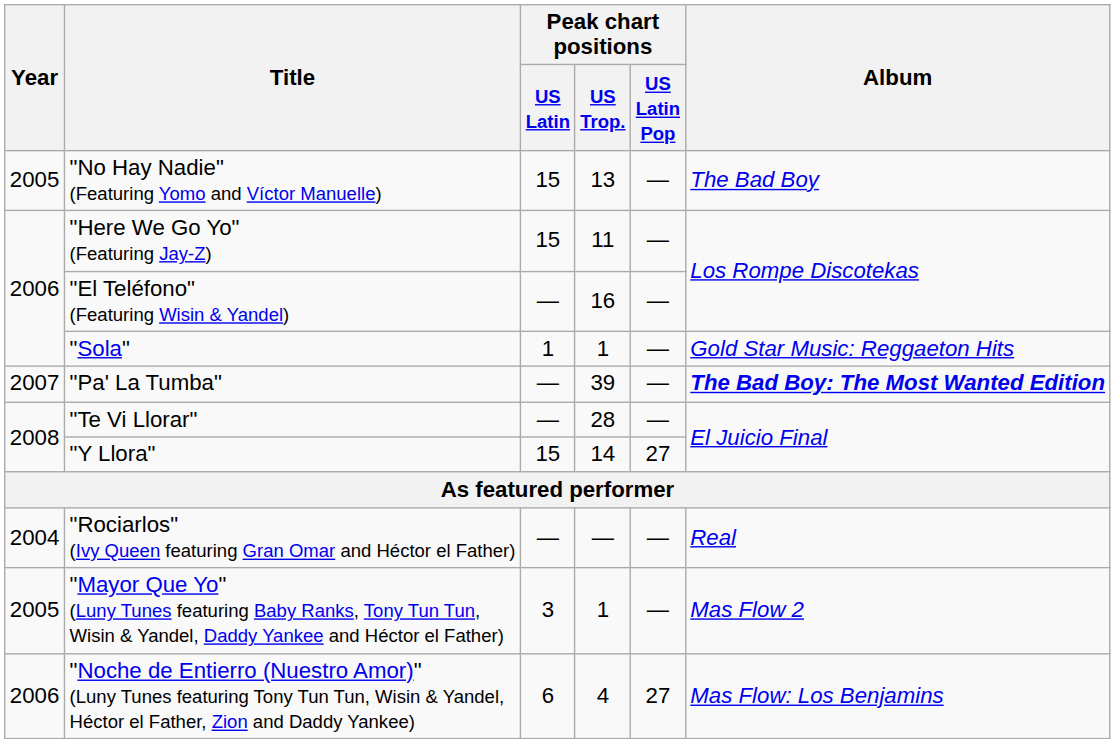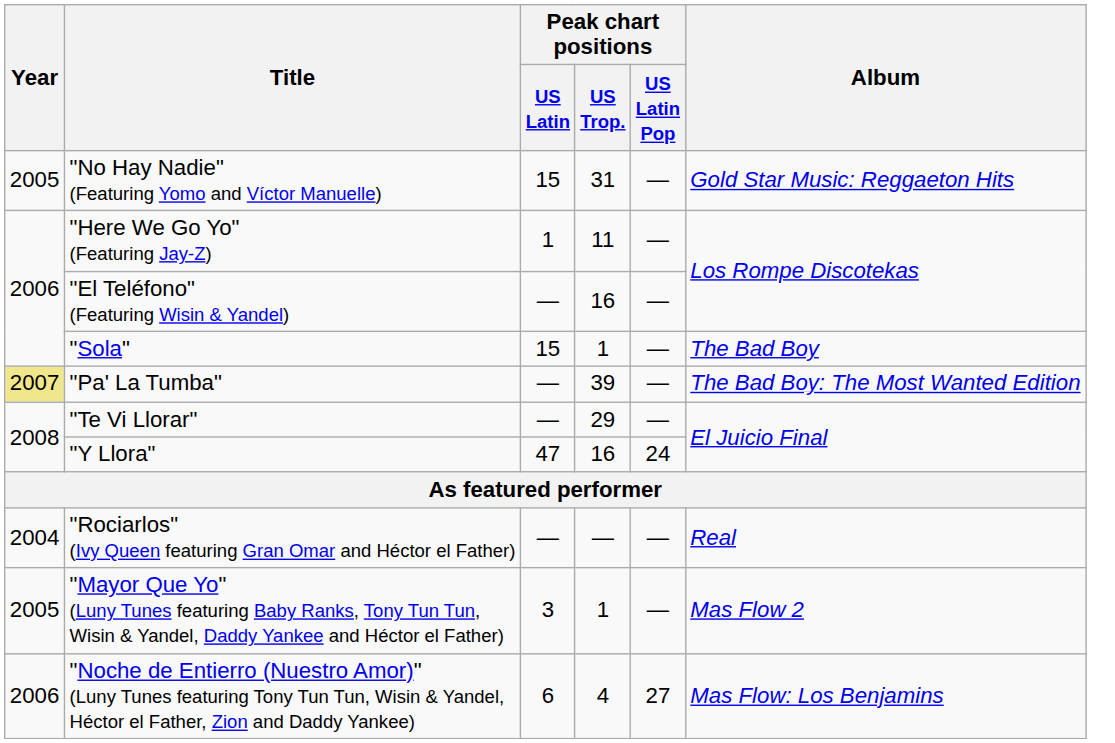"No Hay Nadie" (Featuring Yomo and Víctor Manuelle) | Peak chart positions / US Trop.: 13 -> 31
"No Hay Nadie" (Featuring Yomo and Víctor Manuelle) | Album: The Bad Boy -> Gold Star Music: Reggaeton Hits
"Here We Go Yo" (Featuring Jay-Z) | Peak chart positions / US Latin: 15 -> 1
"Sola" | Peak chart positions / US Latin: 1 -> 15
"Sola" | Album: Gold Star Music: Reggaeton Hits -> The Bad Boy
"Pa' La Tumba" | Year: no background -> khaki background
"Pa' La Tumba" | Album: bold -> normal
"Te Vi Llorar" | Peak chart positions / US Trop.: 28 -> 29
"Y Llora" | Peak chart positions / US Latin: 15 -> 47
"Y Llora" | Peak chart positions / US Trop.: 14 -> 16
"Y Llora" | Peak chart positions / US Latin Pop: 27 -> 24
